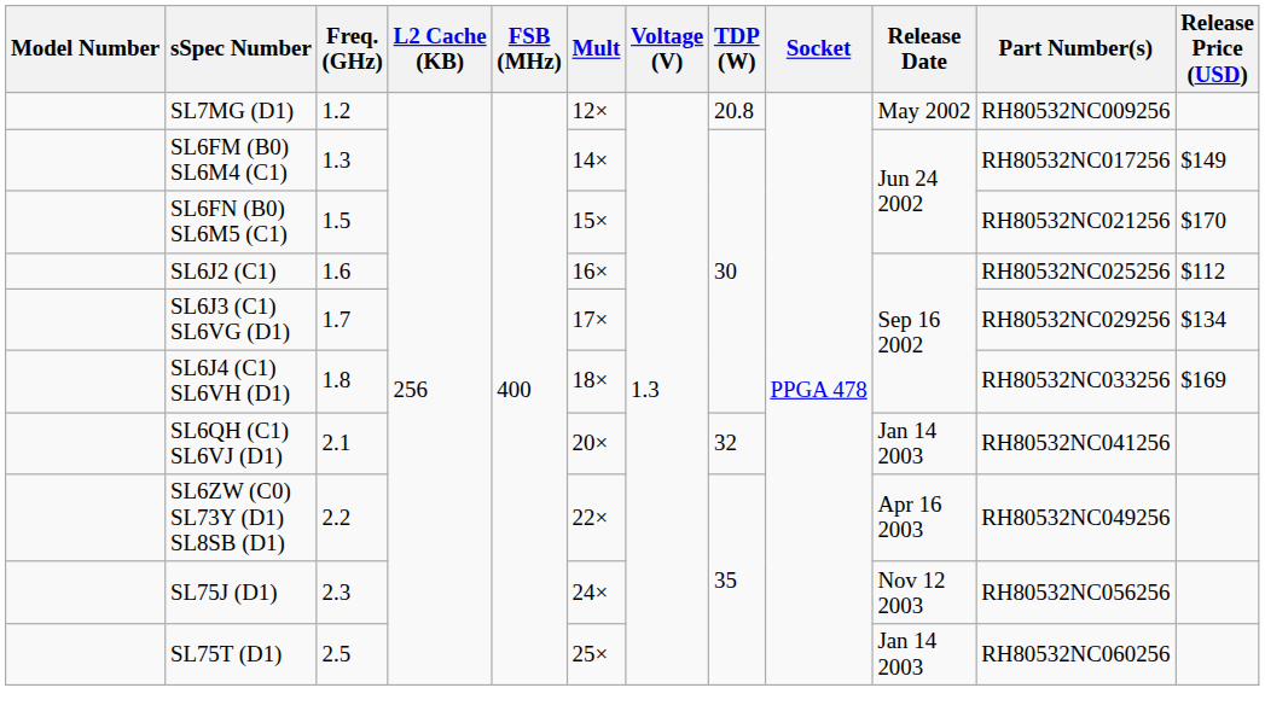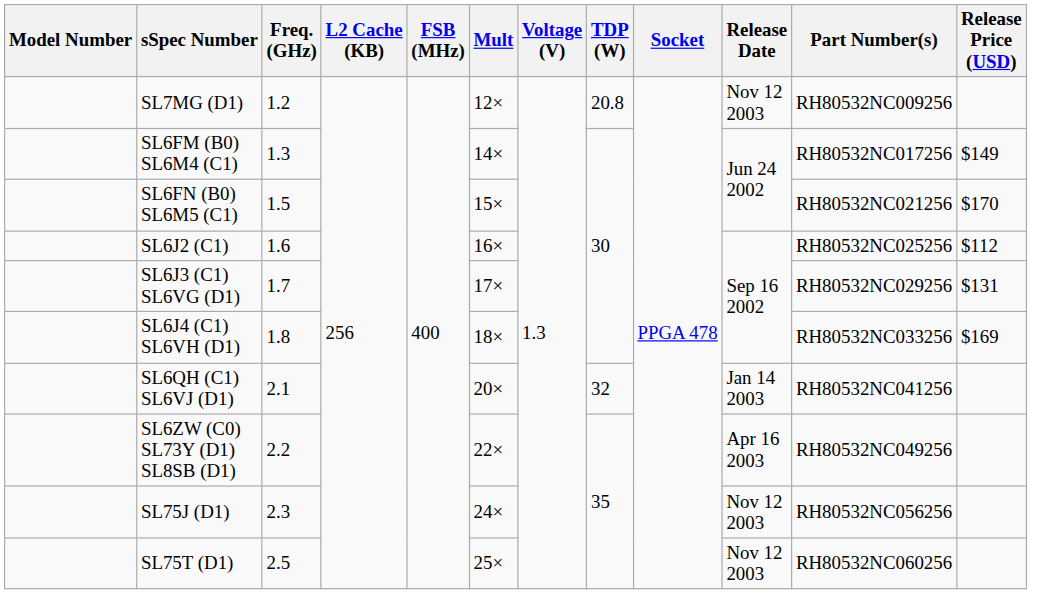SL7MG (D1) | Release Date: May 2002 -> Nov 12 2003
SL6J3 (C1) SL6VG (D1) | Release Price (USD): $134 -> $131
SL75T (D1) | Release Date: Jan 14 2003 -> Nov 12 2003
